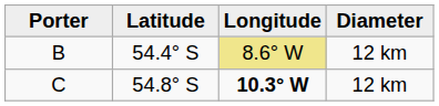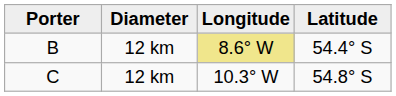columns swapped: Latitude <-> Diameter
C | Longitude: bold -> normal
